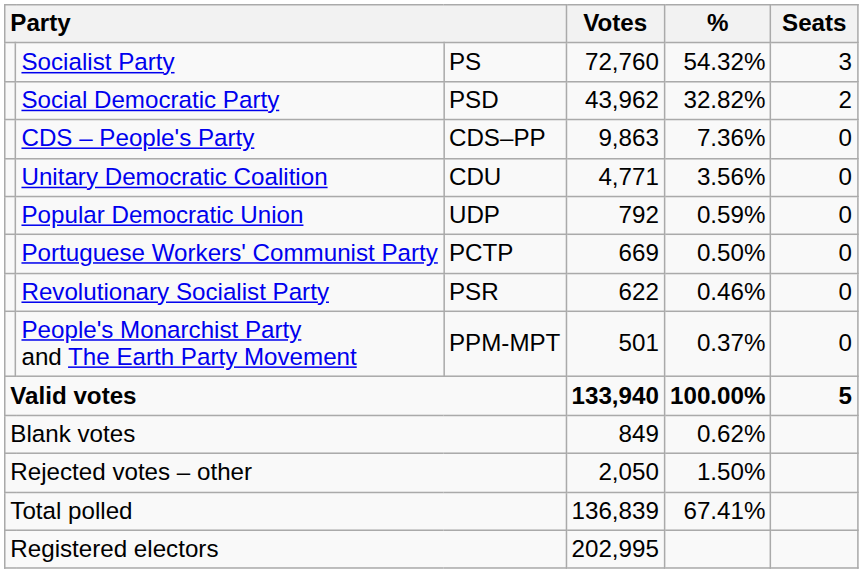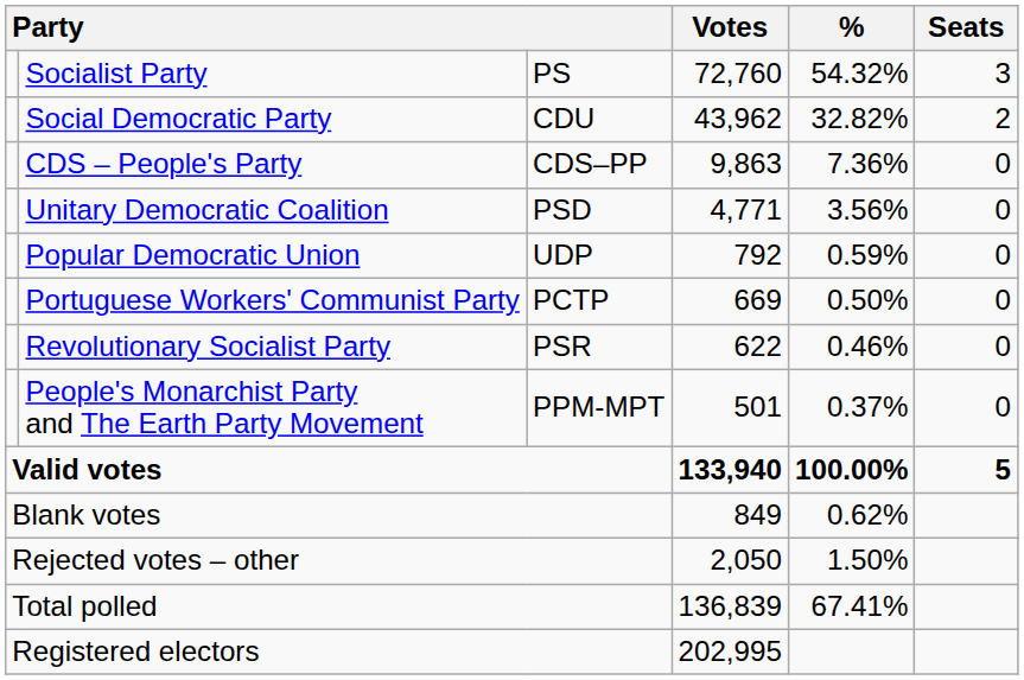Social Democratic Party | column 3: PSD -> CDU
Unitary Democratic Coalition | column 3: CDU -> PSD
